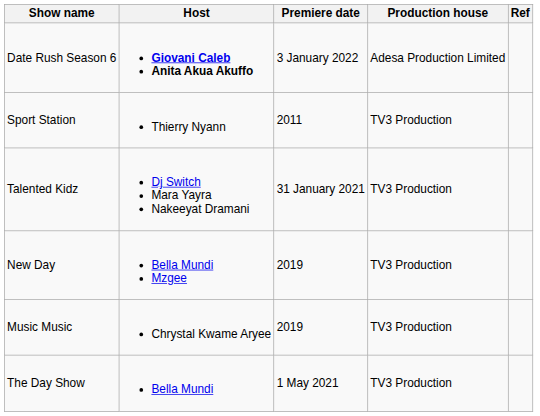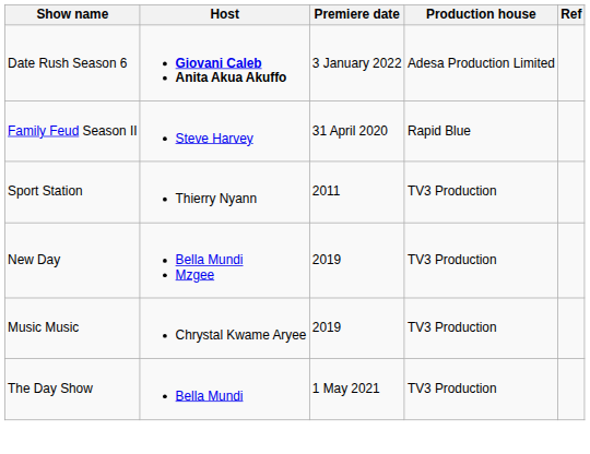+ row: Family Feud Season II | Steve Harvey | 31 April 2020 | Rapid Blue
- row: Talented Kidz | Dj Switch Mara Yayra Nakeeyat Dramani | 31 January 2021 | TV3 Production
